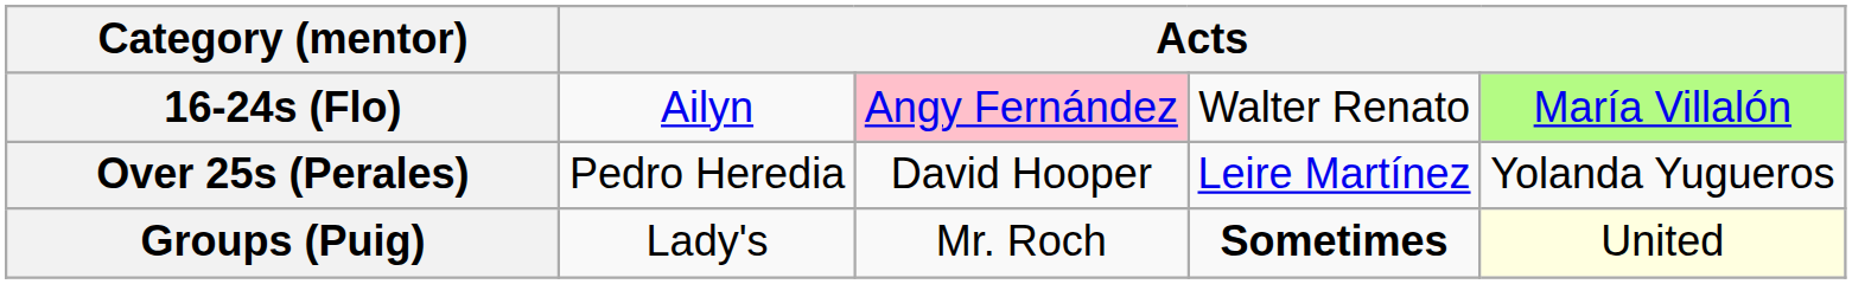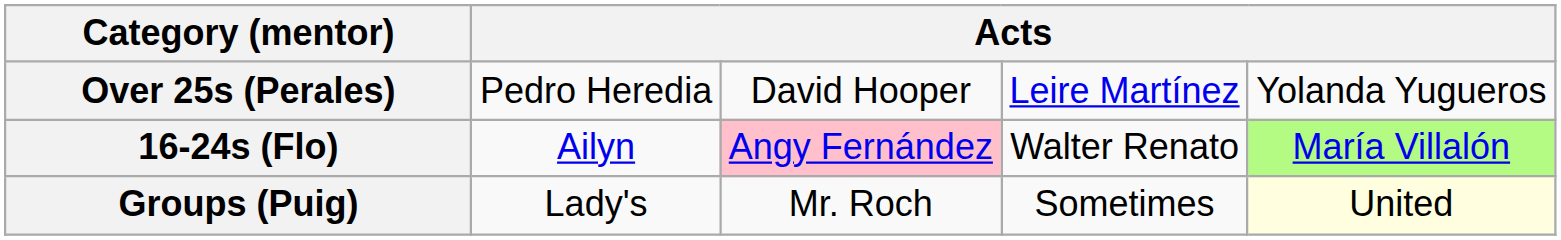rows swapped: 16-24s (Flo) <-> Over 25s (Perales)
Groups (Puig) | column 4: bold -> normal
